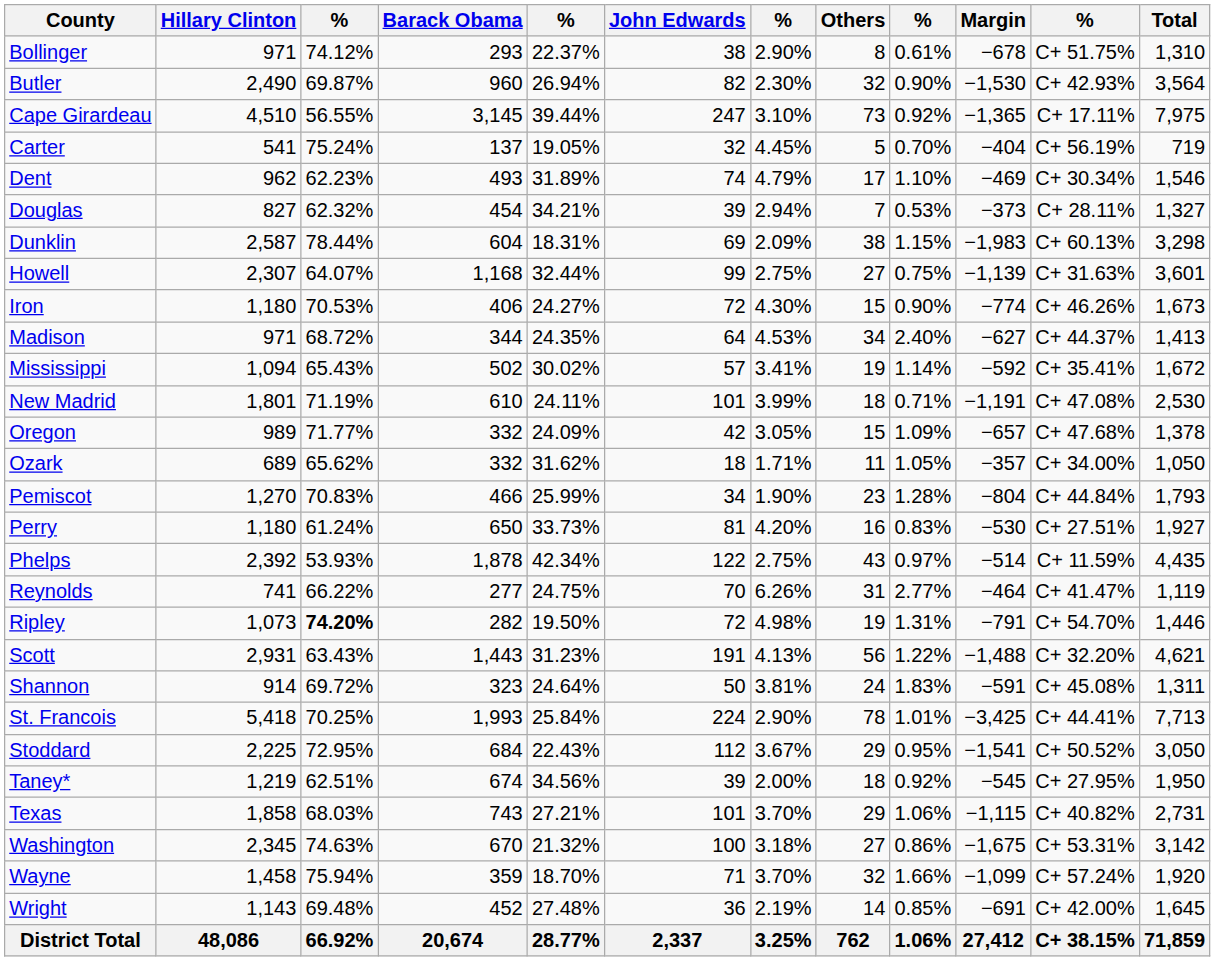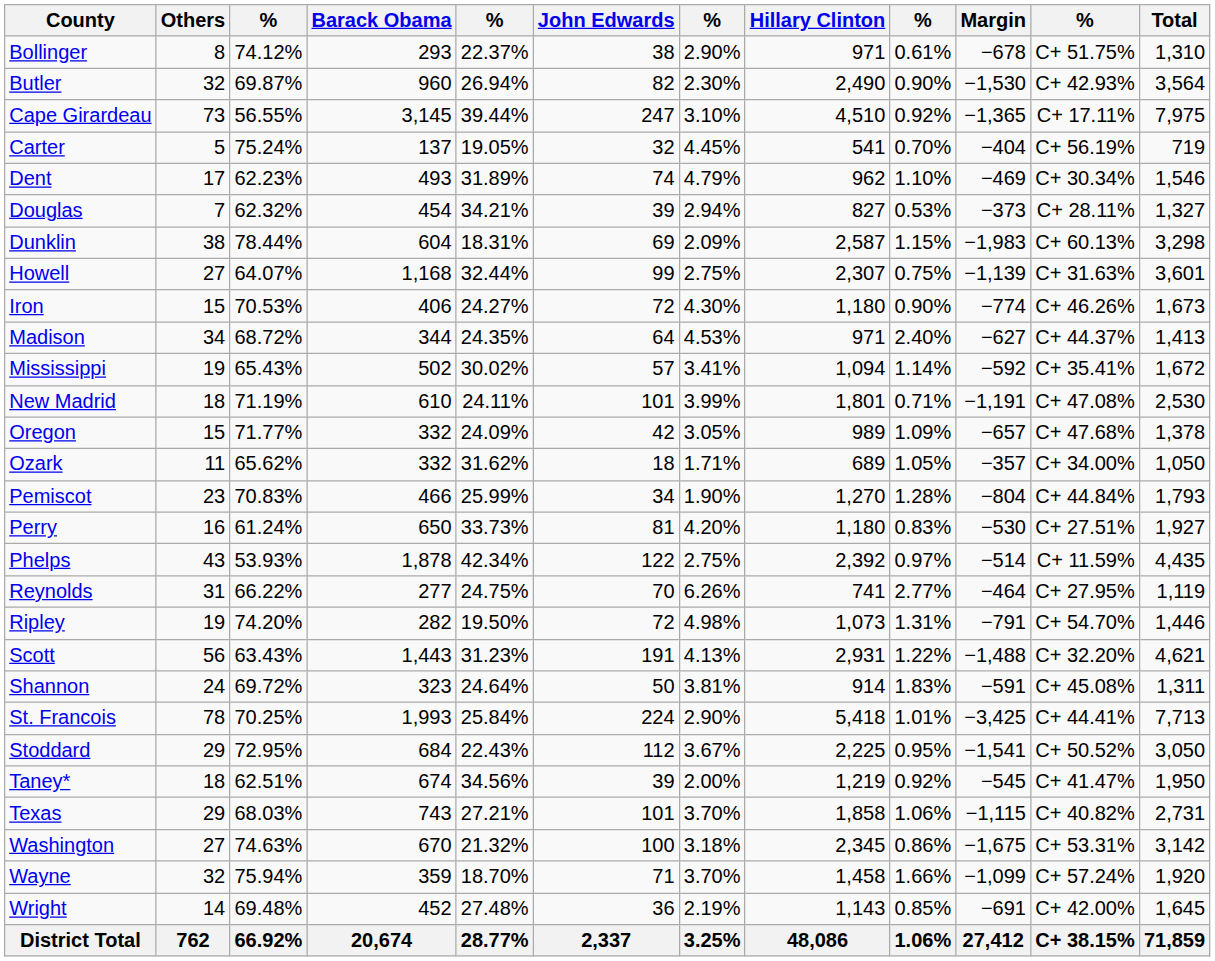columns swapped: Hillary Clinton <-> Others
Reynolds | column 11: C+ 41.47% -> C+ 27.95%
Ripley | column 3: bold -> normal
Taney* | column 11: C+ 27.95% -> C+ 41.47%
